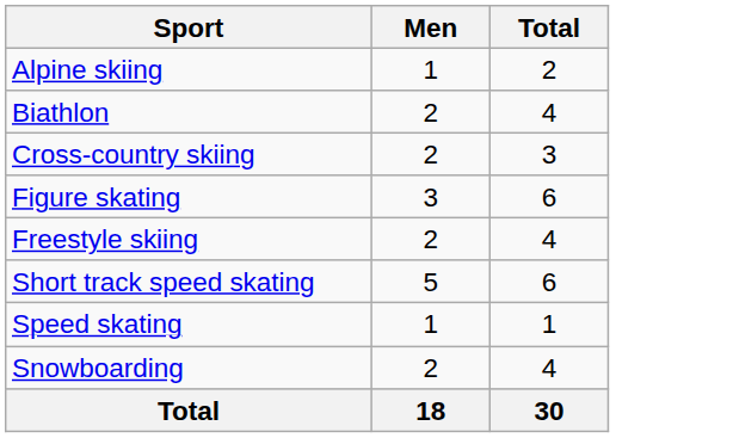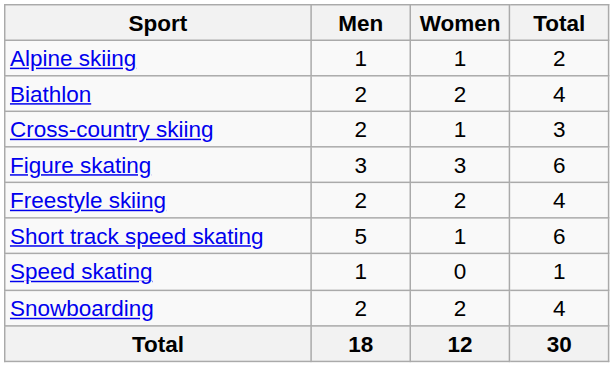+ column: Women | 1 | 2 | 1 | 3 | 2 | 1 | 0 | 2 | 12
